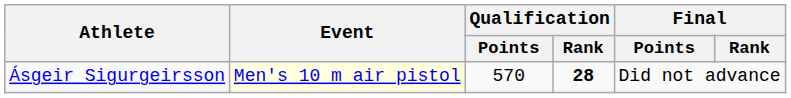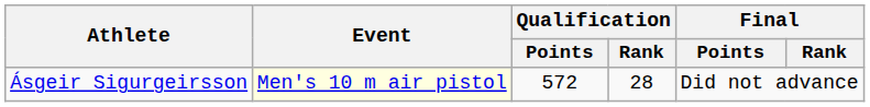Ásgeir Sigurgeirsson | Qualification / Points: 570 -> 572
Ásgeir Sigurgeirsson | Qualification / Rank: bold -> normal
